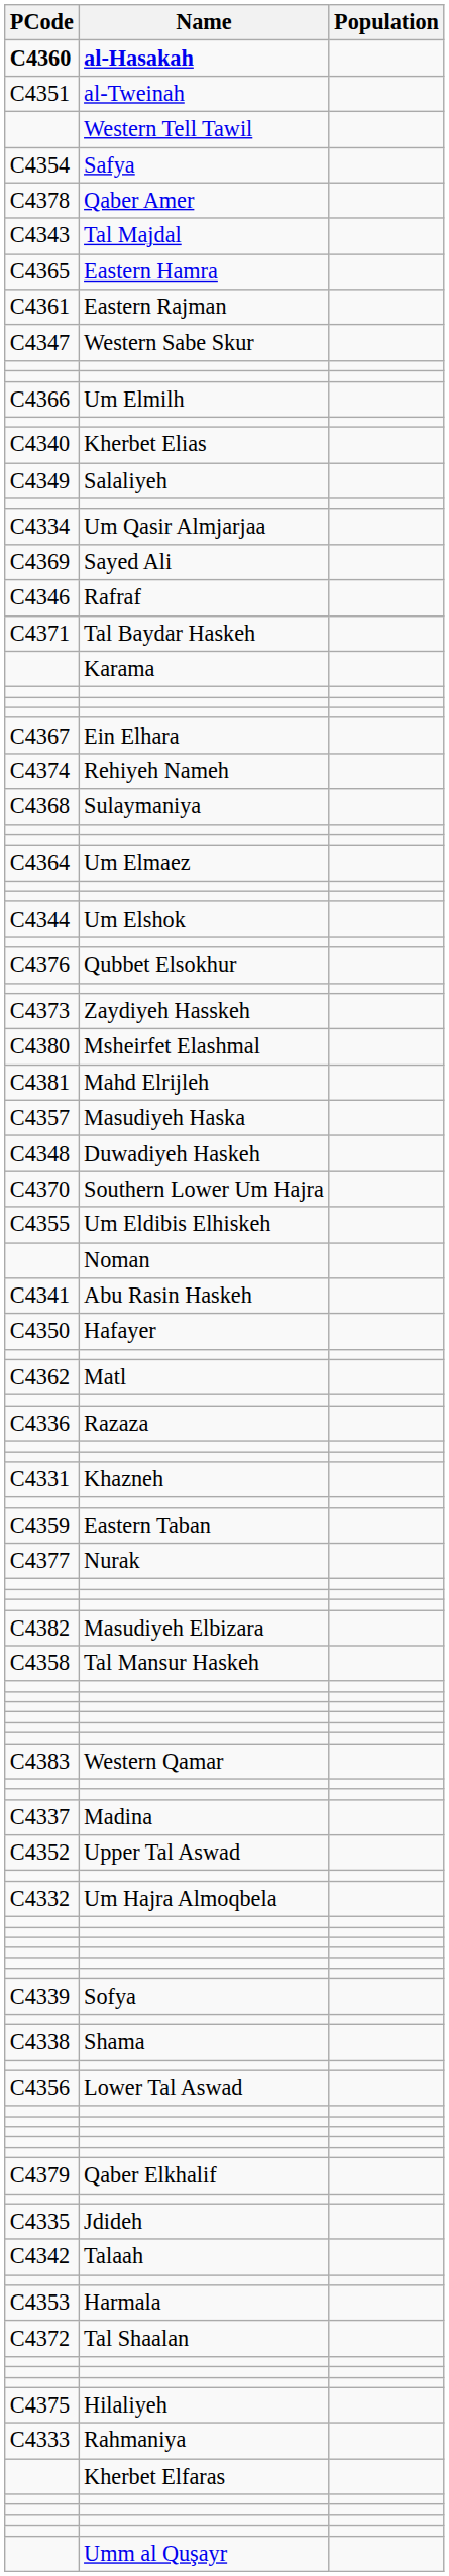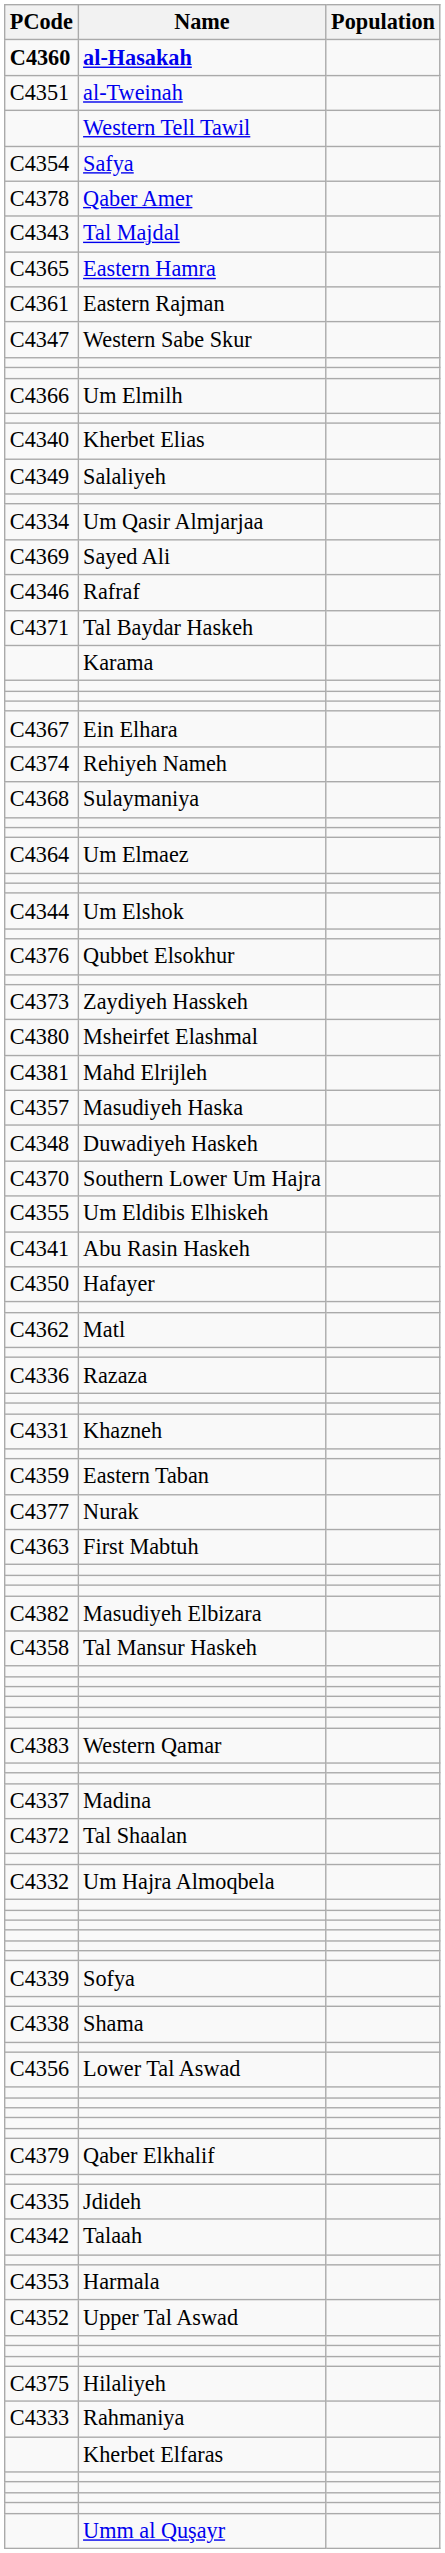- row: Noman
+ row: C4363 | First Mabtuh
rows swapped: Tal Shaalan <-> Upper Tal Aswad
